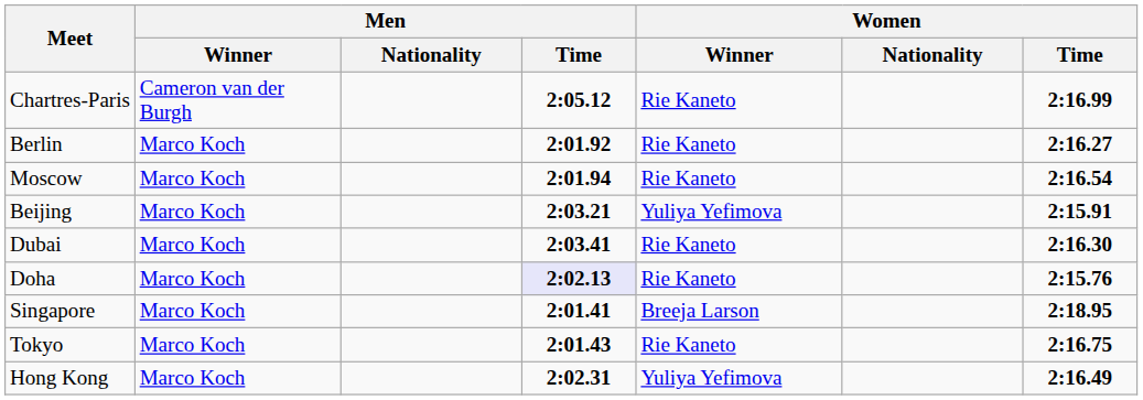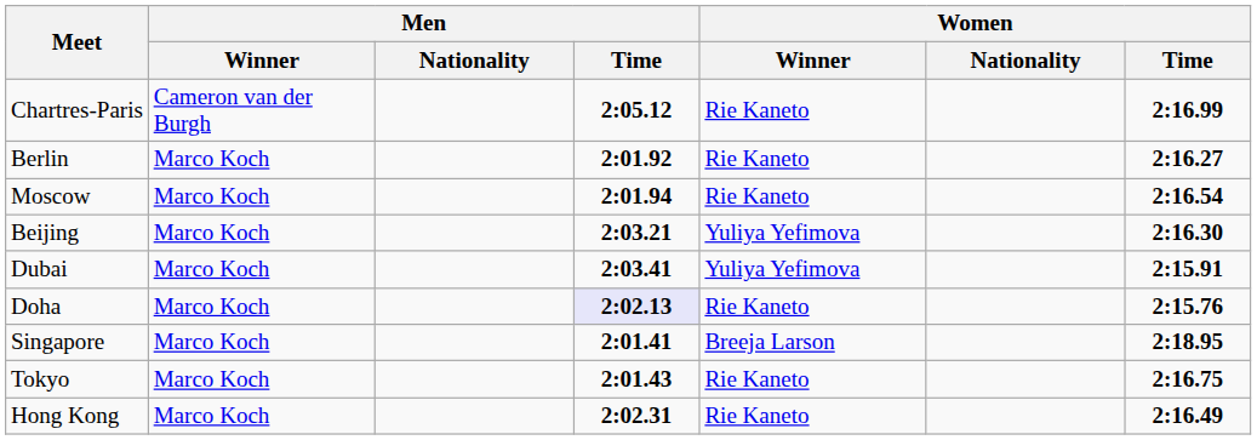Beijing | Women / Time: 2:15.91 -> 2:16.30
Dubai | Women / Winner: Rie Kaneto -> Yuliya Yefimova
Dubai | Women / Time: 2:16.30 -> 2:15.91
Hong Kong | Women / Winner: Yuliya Yefimova -> Rie Kaneto
